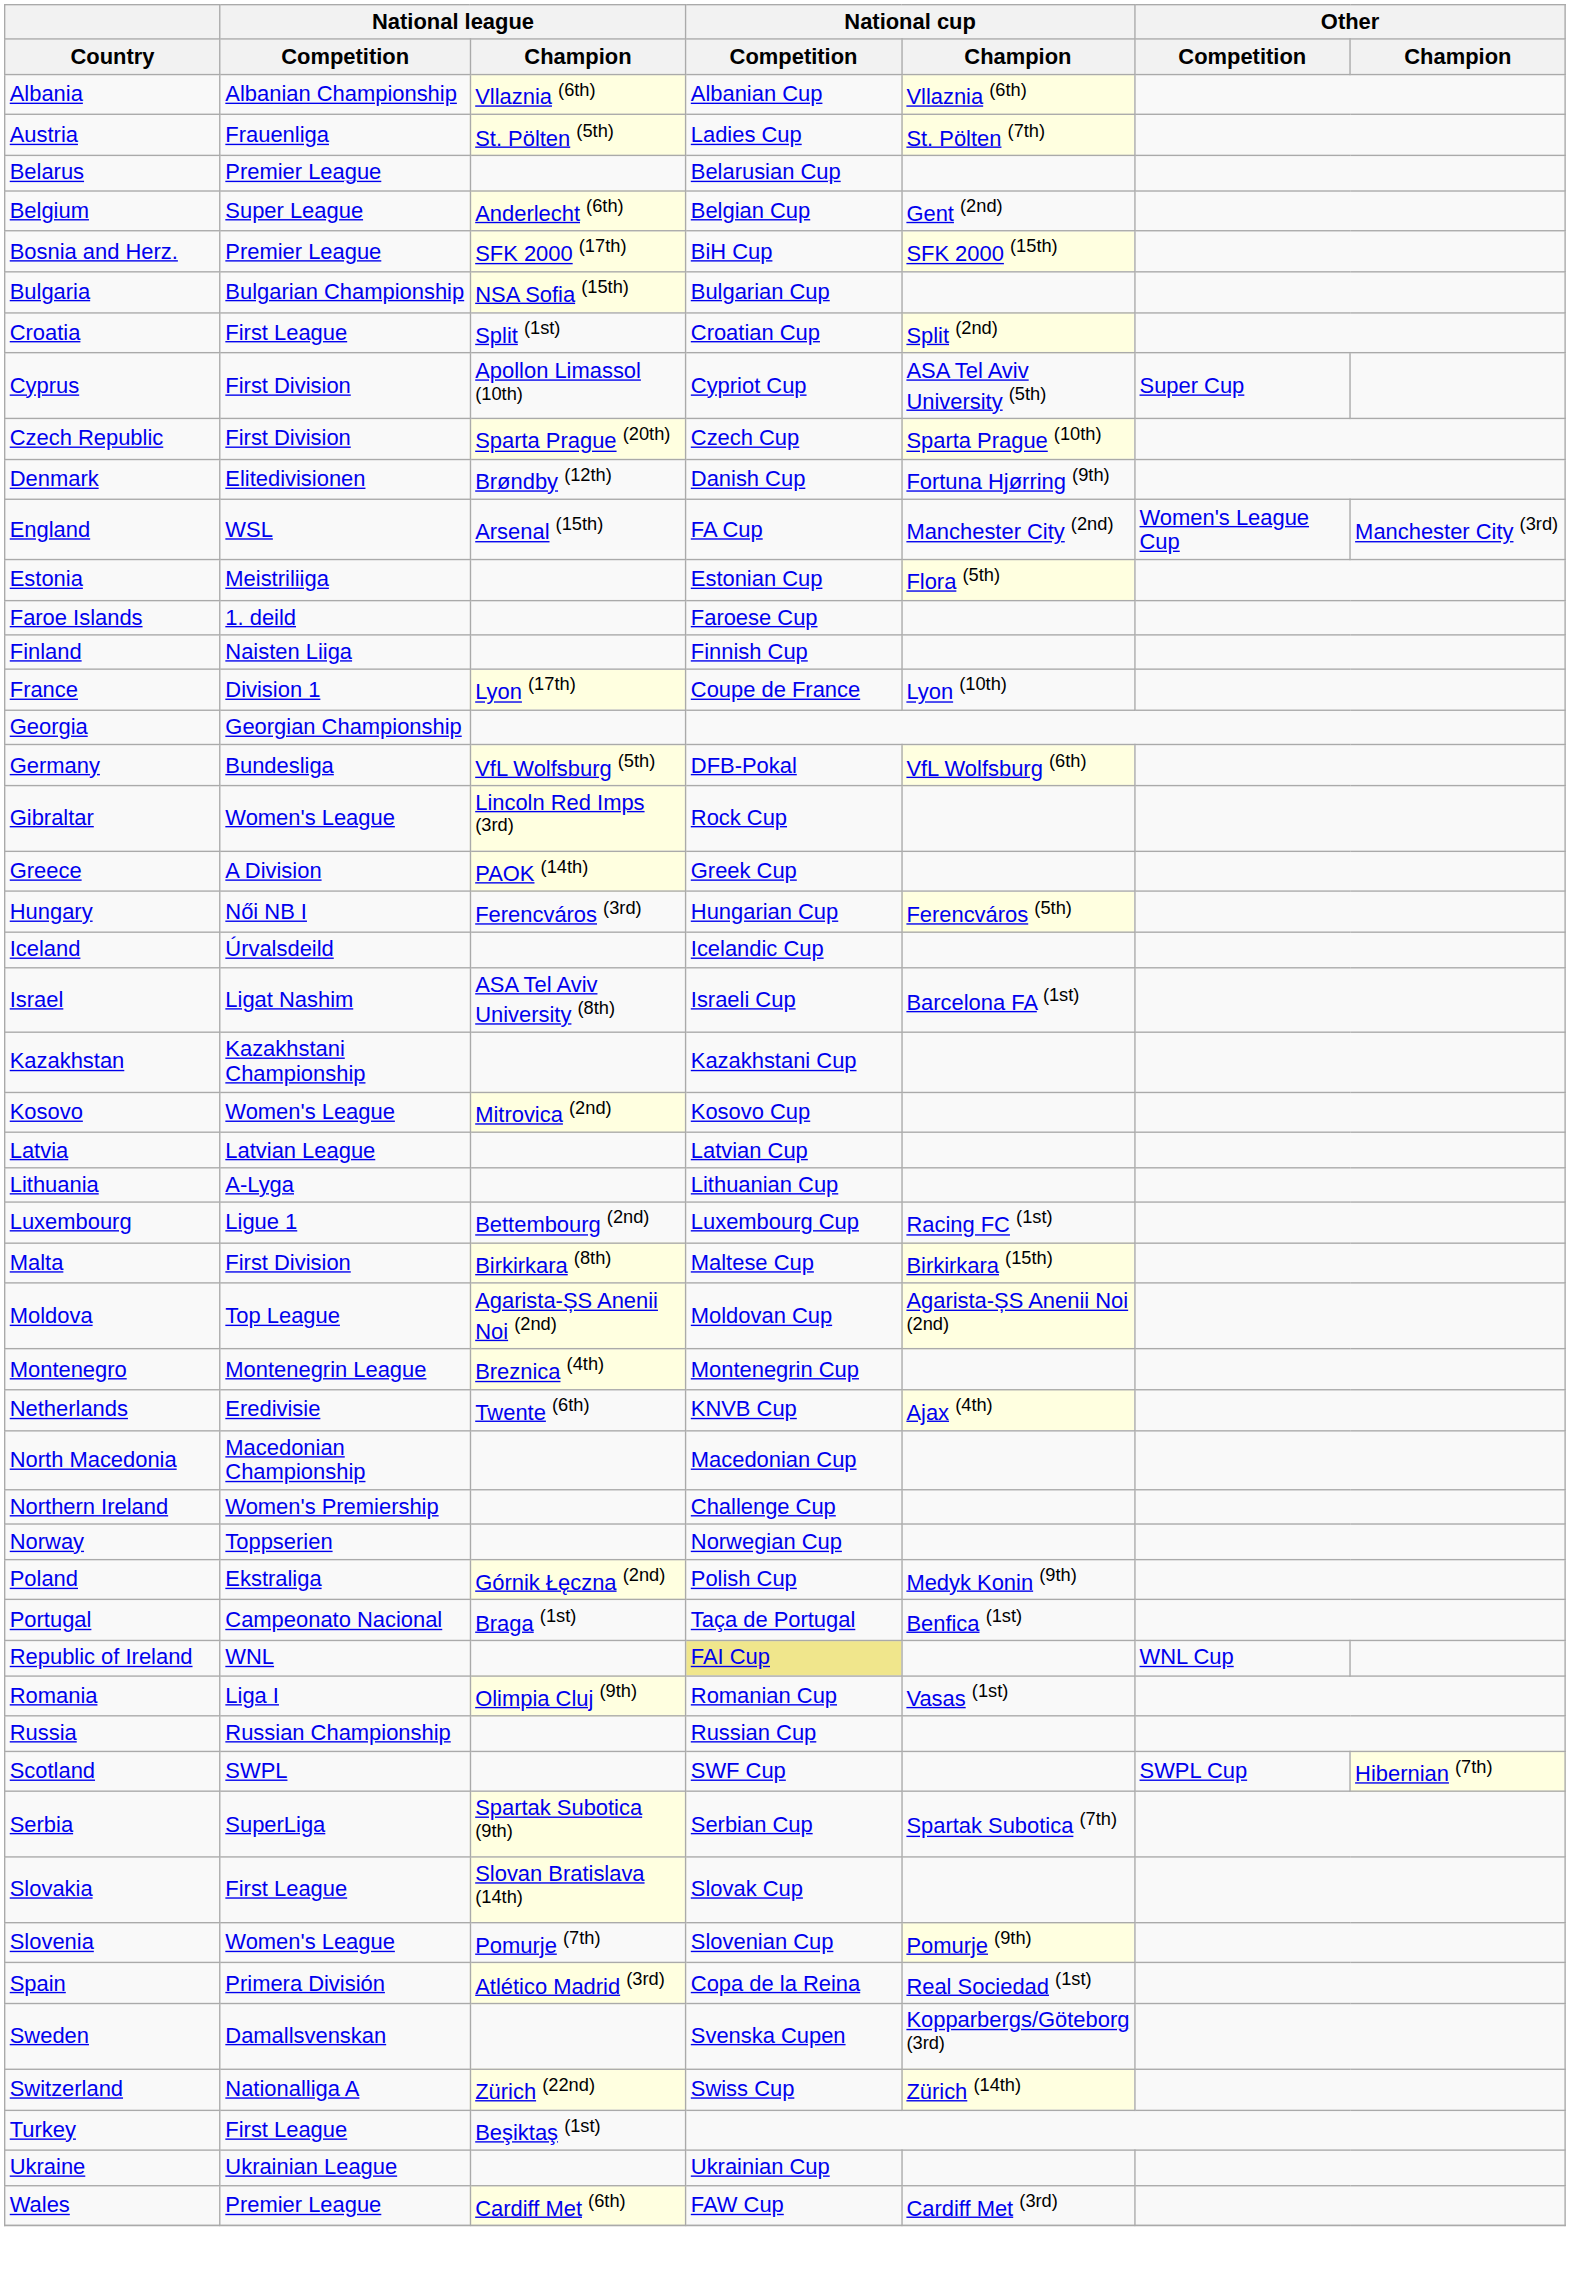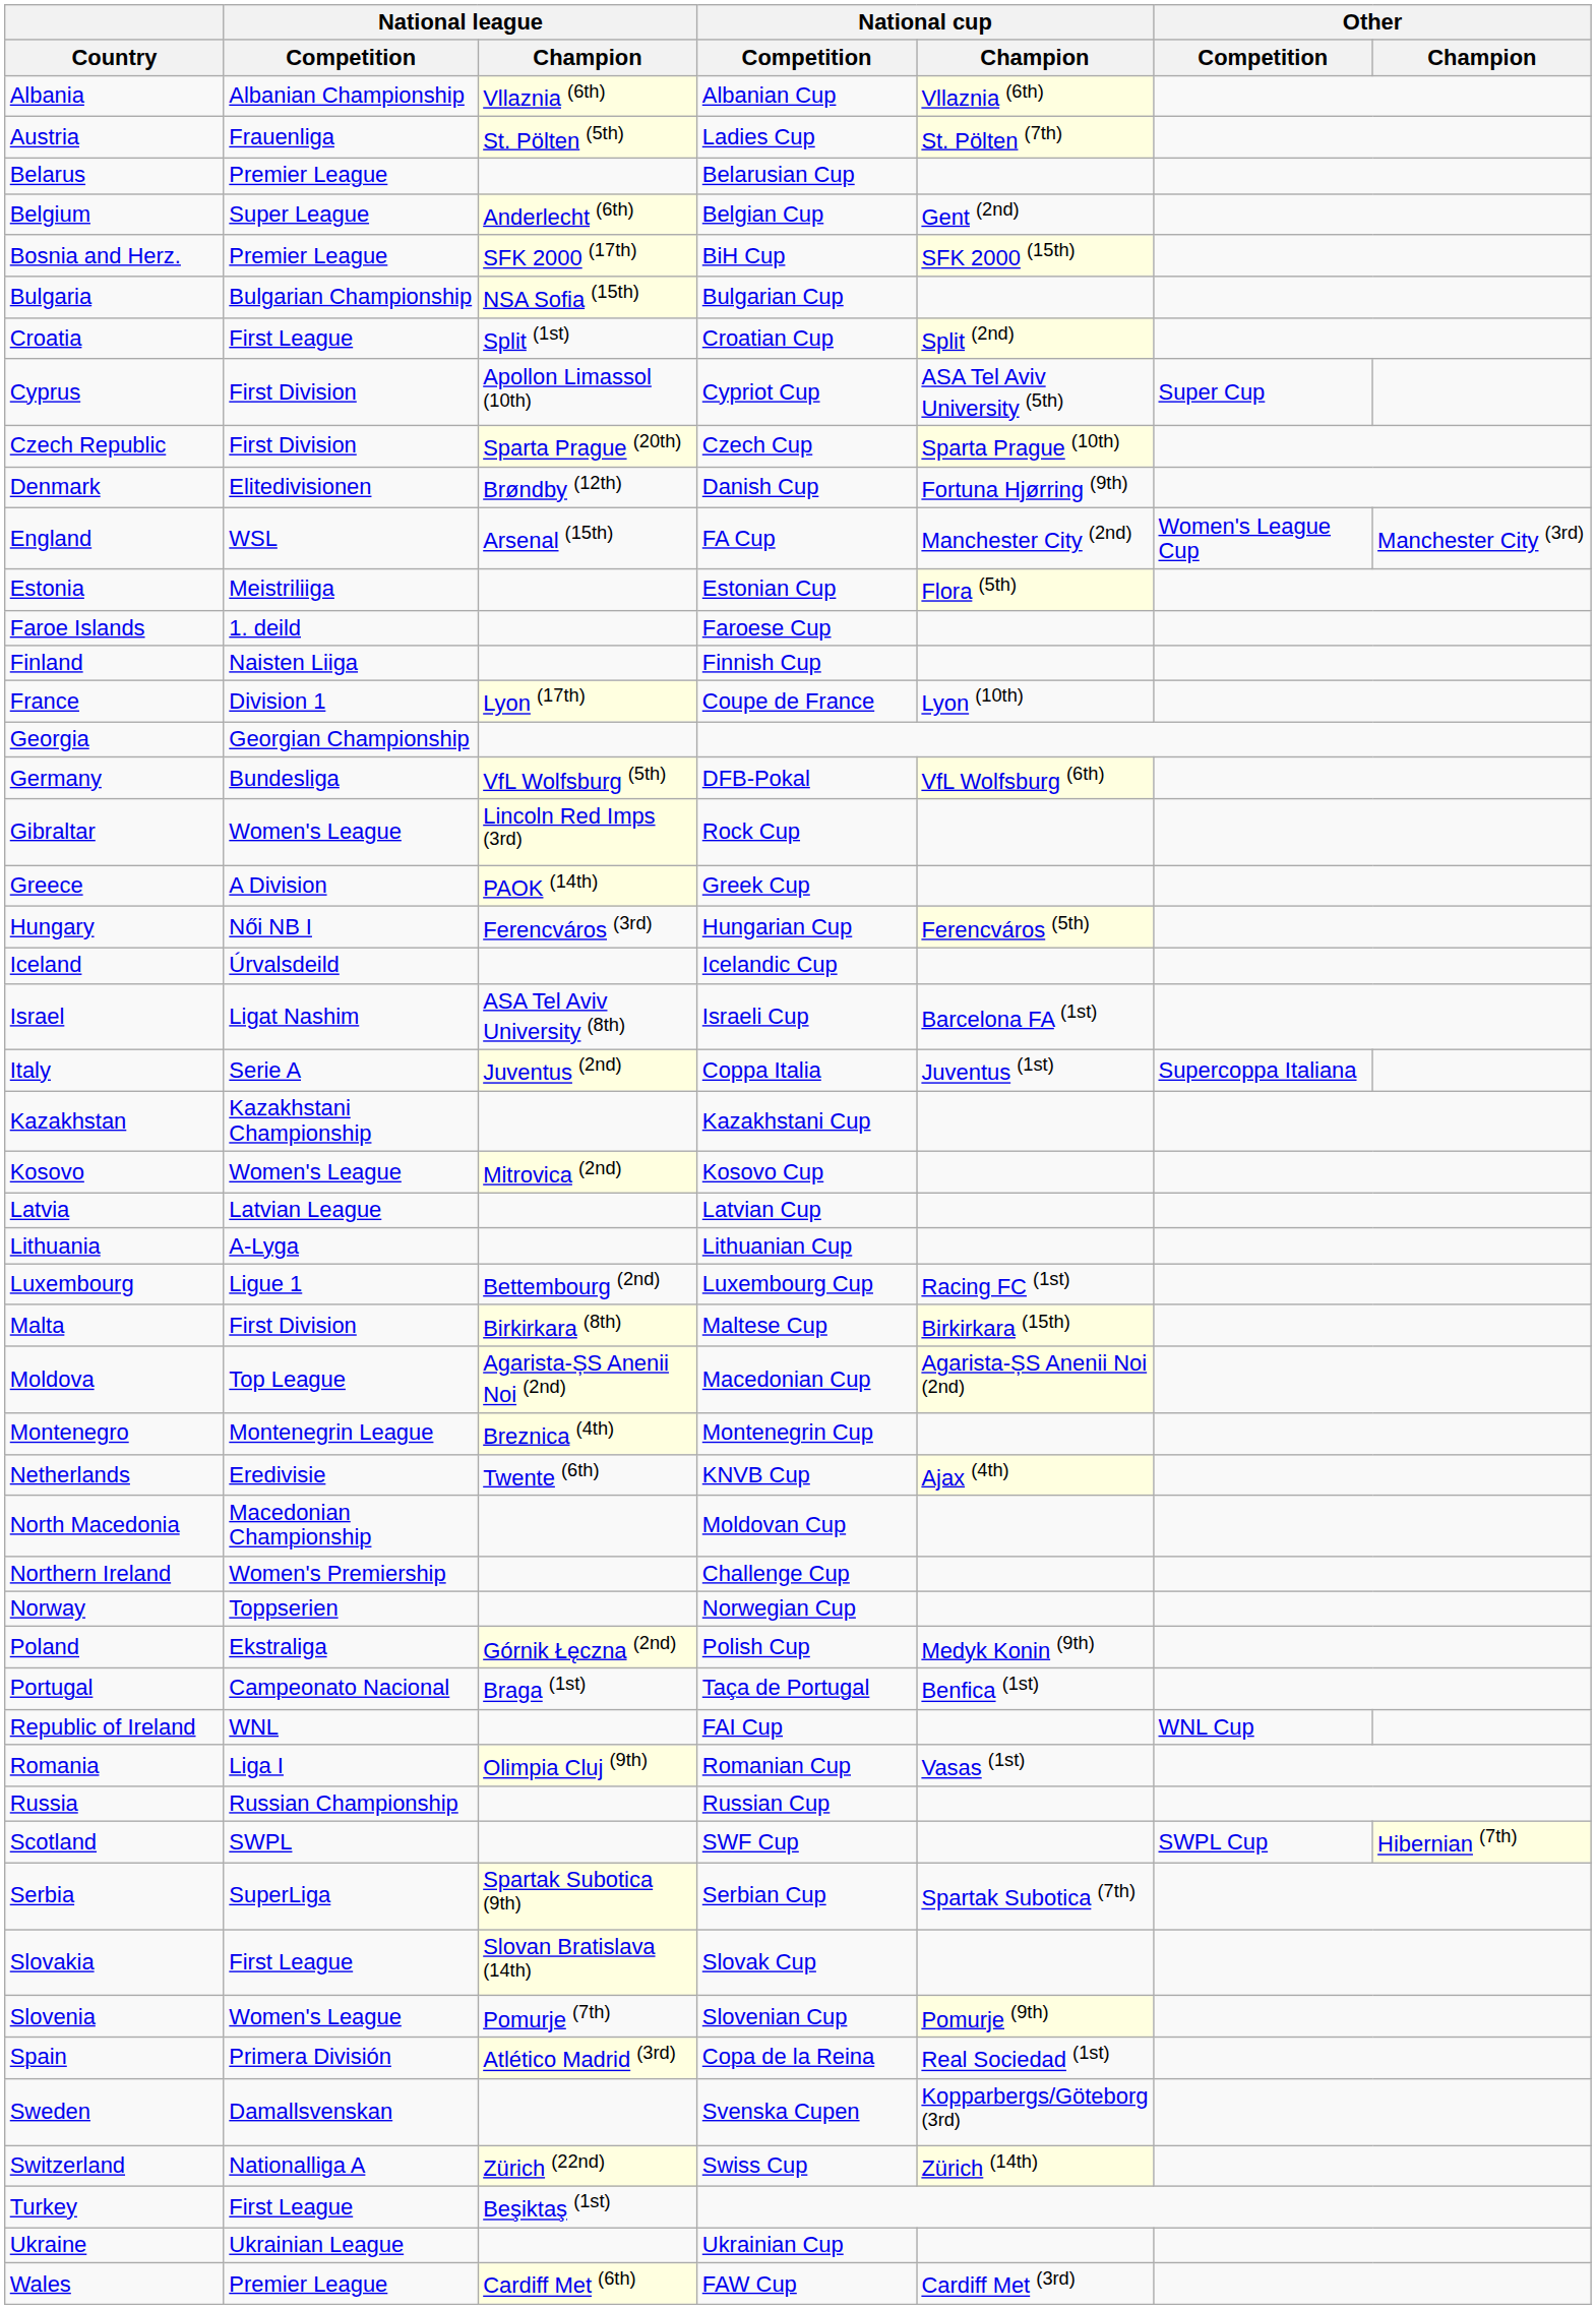+ row: Italy | Serie A | Juventus (2nd) | Coppa Italia | Juventus (1st) | Supercoppa Italiana
Moldova | National cup / Competition: Moldovan Cup -> Macedonian Cup
North Macedonia | National cup / Competition: Macedonian Cup -> Moldovan Cup
Republic of Ireland | National cup / Competition: khaki background -> no background
